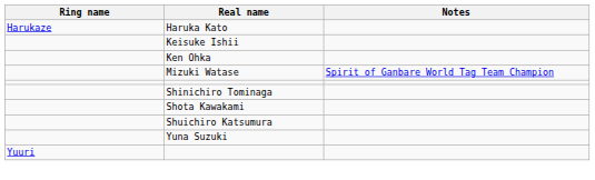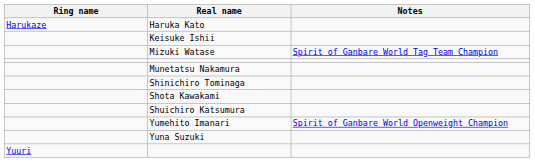- row: Ken Ohka
+ row: Munetatsu Nakamura
+ row: Yumehito Imanari | Spirit of Ganbare World Openweight Champion
